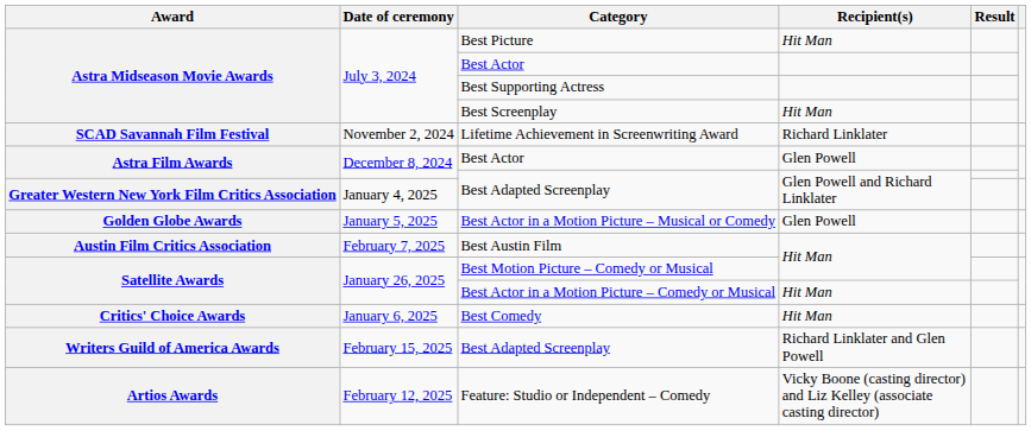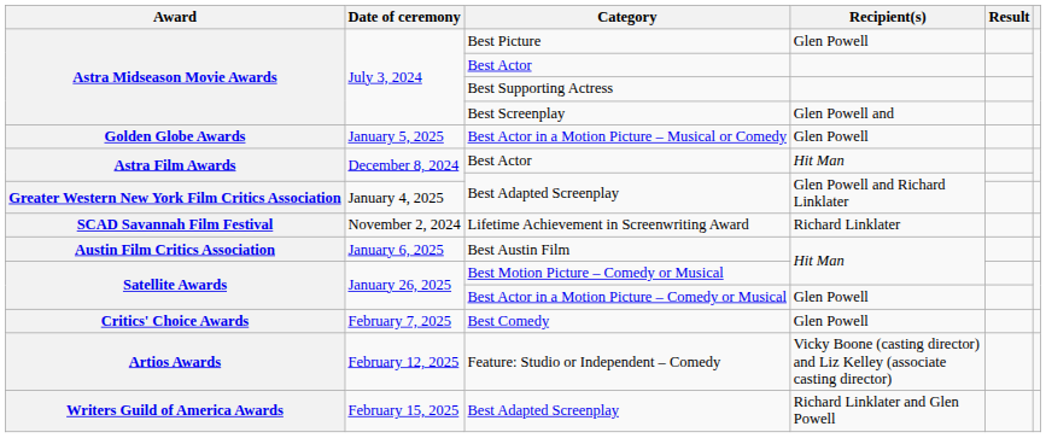Best Picture | Recipient(s): Hit Man -> Glen Powell
Best Screenplay | Recipient(s): Hit Man -> Glen Powell and
rows swapped: Lifetime Achievement in Screenwriting Award <-> Best Actor in a Motion Picture – Musical or Comedy
Astra Film Awards / Best Actor | Recipient(s): Glen Powell -> Hit Man
Best Austin Film | Date of ceremony: February 7, 2025 -> January 6, 2025
Best Actor in a Motion Picture – Comedy or Musical | Recipient(s): Hit Man -> Glen Powell
Best Comedy | Date of ceremony: January 6, 2025 -> February 7, 2025
Best Comedy | Recipient(s): Hit Man -> Glen Powell
rows swapped: Feature: Studio or Independent – Comedy <-> Writers Guild of America Awards / Best Adapted Screenplay
